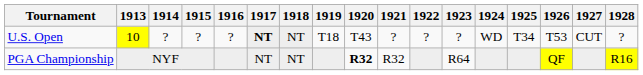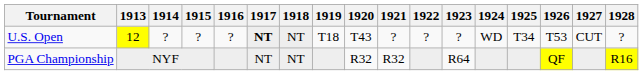U.S. Open | 1913: 10 -> 12
PGA Championship | 1920: bold -> normal
